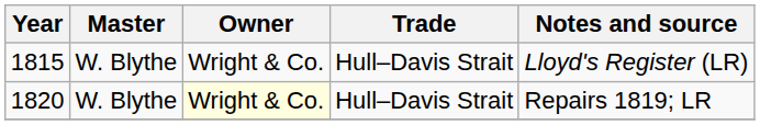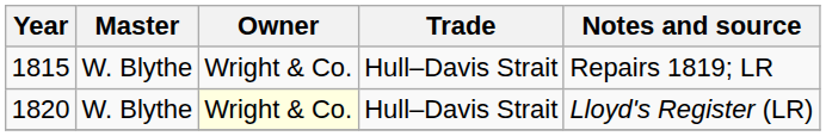1815 | Notes and source: Lloyd's Register (LR) -> Repairs 1819; LR
1820 | Notes and source: Repairs 1819; LR -> Lloyd's Register (LR)
